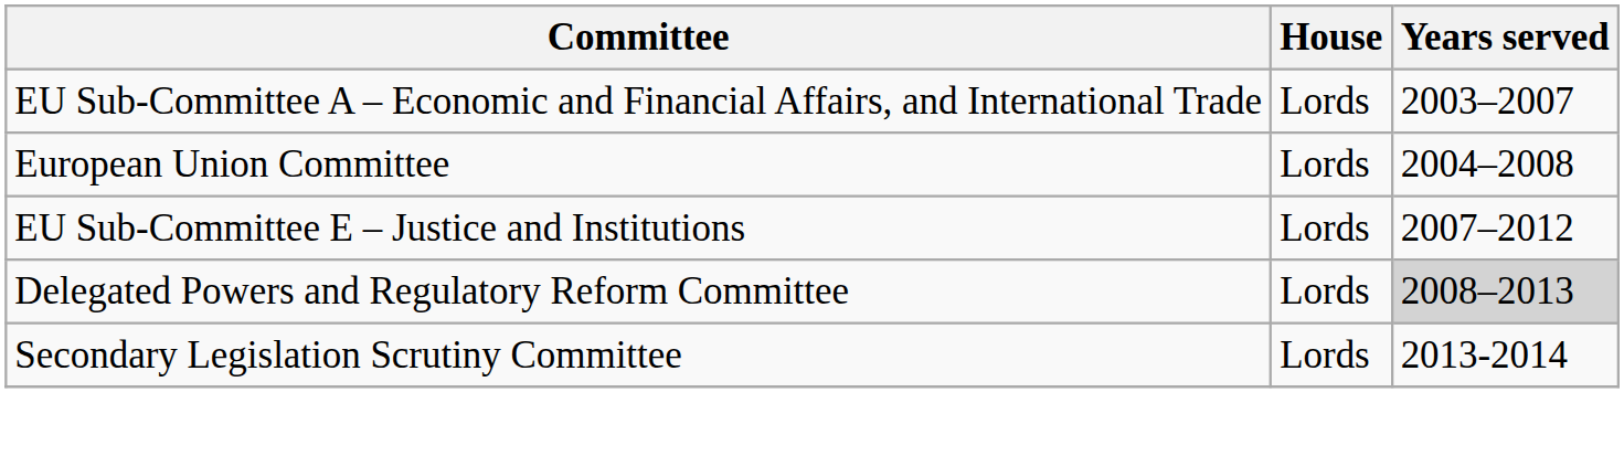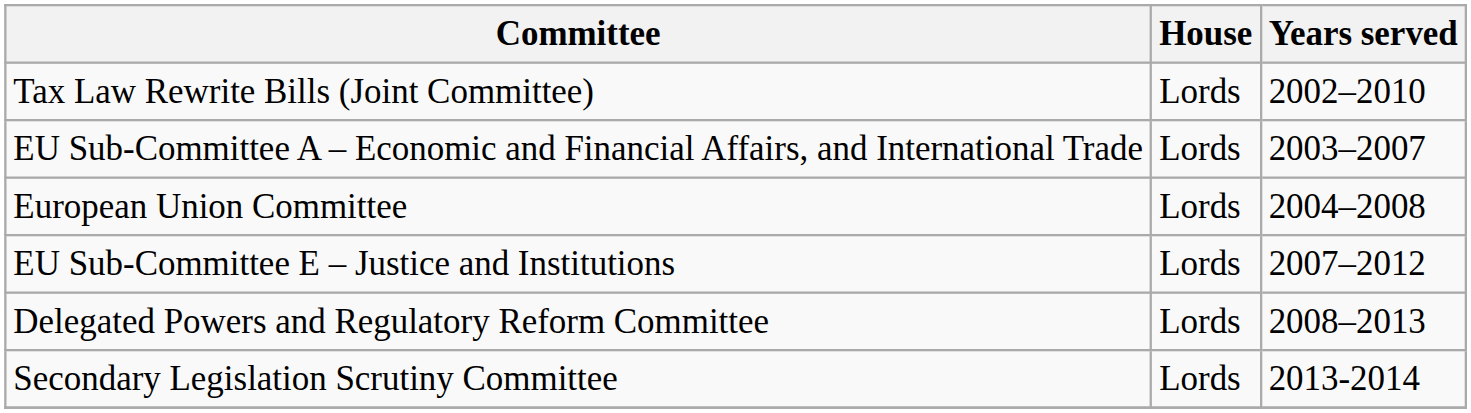+ row: Tax Law Rewrite Bills (Joint Committee) | Lords | 2002–2010
Delegated Powers and Regulatory Reform Committee | Years served: lightgrey background -> no background
